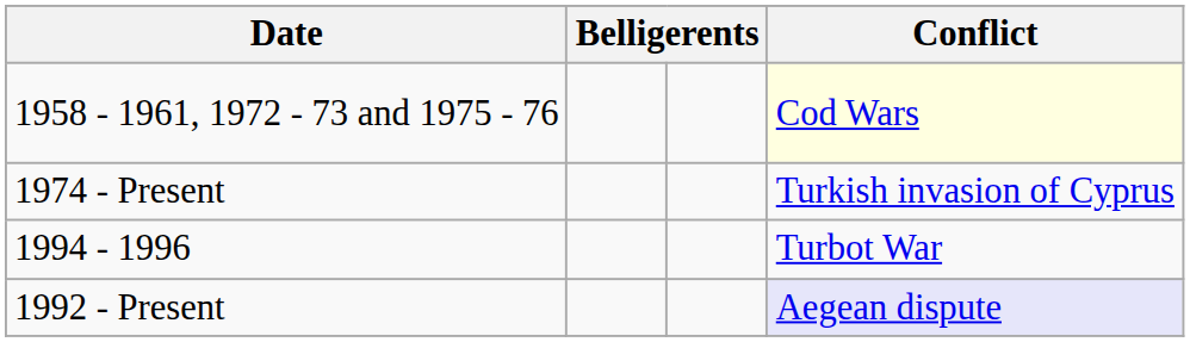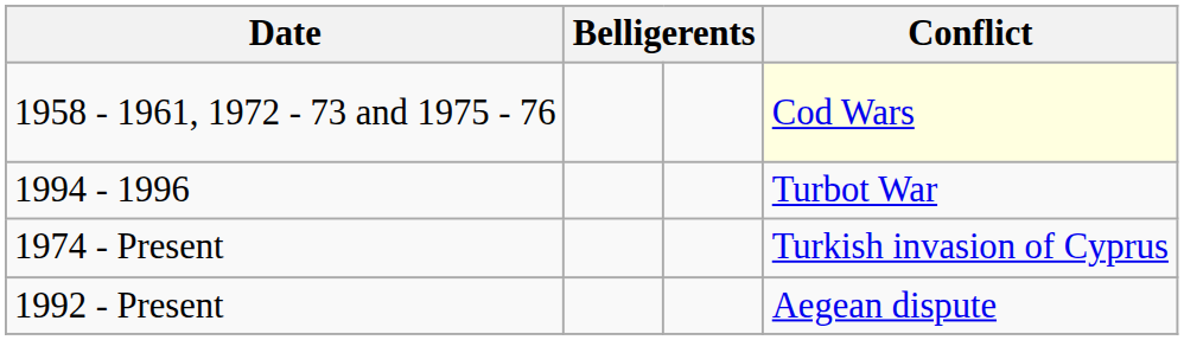rows swapped: 1974 - Present <-> 1994 - 1996
1992 - Present | Conflict: lavender background -> no background
